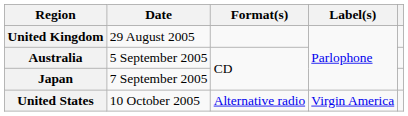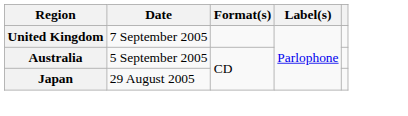United Kingdom | Date: 29 August 2005 -> 7 September 2005
Japan | Date: 7 September 2005 -> 29 August 2005
- row: United States | 10 October 2005 | Alternative radio | Virgin America
